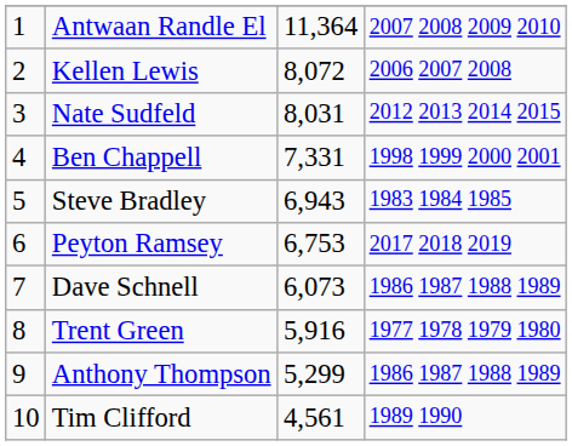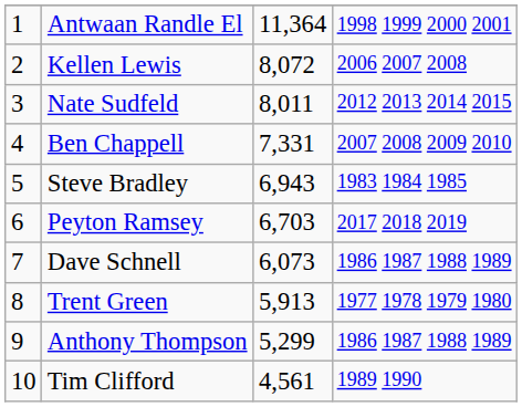Antwaan Randle El | column 4: 2007 2008 2009 2010 -> 1998 1999 2000 2001
Nate Sudfeld | column 3: 8,031 -> 8,011
Ben Chappell | column 4: 1998 1999 2000 2001 -> 2007 2008 2009 2010
Peyton Ramsey | column 3: 6,753 -> 6,703
Trent Green | column 3: 5,916 -> 5,913
